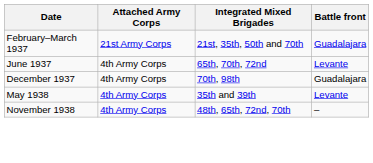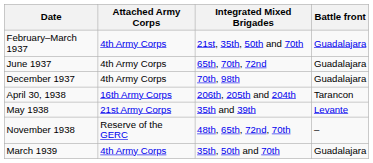February–March 1937 | Attached Army Corps: 21st Army Corps -> 4th Army Corps
June 1937 | Battle front: Levante -> Guadalajara
+ row: April 30, 1938 | 16th Army Corps | 206th, 205th and 204th | Tarancon
May 1938 | Attached Army Corps: 4th Army Corps -> 21st Army Corps
November 1938 | Attached Army Corps: 4th Army Corps -> Reserve of the GERC
+ row: March 1939 | 4th Army Corps | 35th, 50th and 70th | Guadalajara
